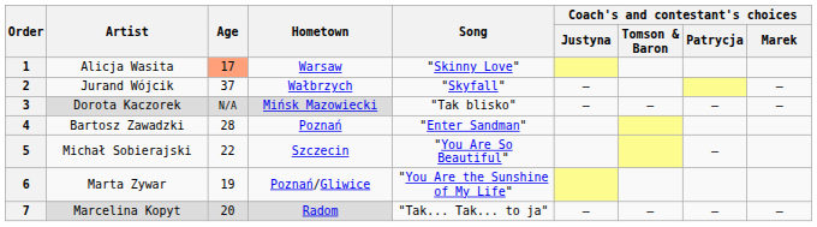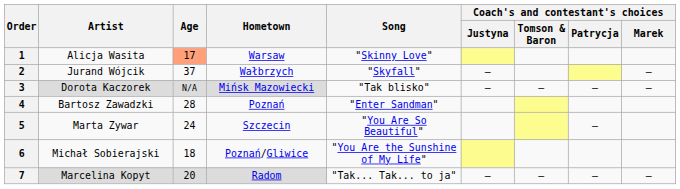5 | Artist: Michał Sobierajski -> Marta Zywar
5 | Age: 22 -> 24
6 | Artist: Marta Zywar -> Michał Sobierajski
6 | Age: 19 -> 18
